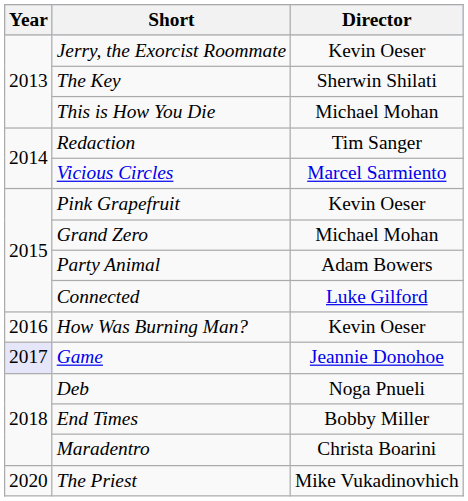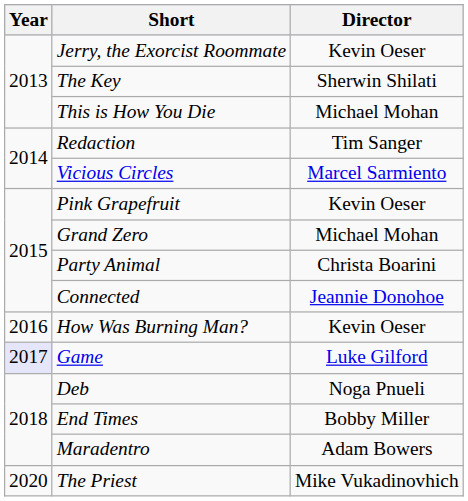Party Animal | Director: Adam Bowers -> Christa Boarini
Connected | Director: Luke Gilford -> Jeannie Donohoe
Game | Director: Jeannie Donohoe -> Luke Gilford
Maradentro | Director: Christa Boarini -> Adam Bowers
